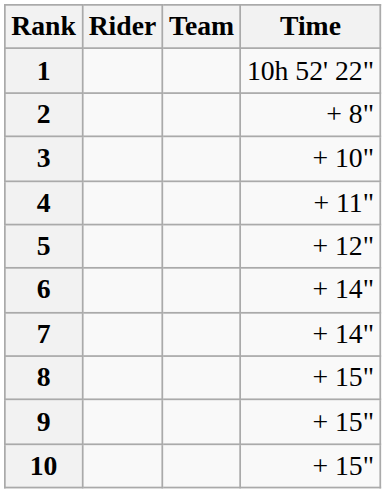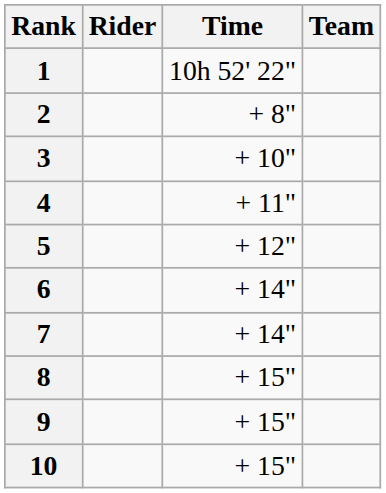columns swapped: Team <-> Time
